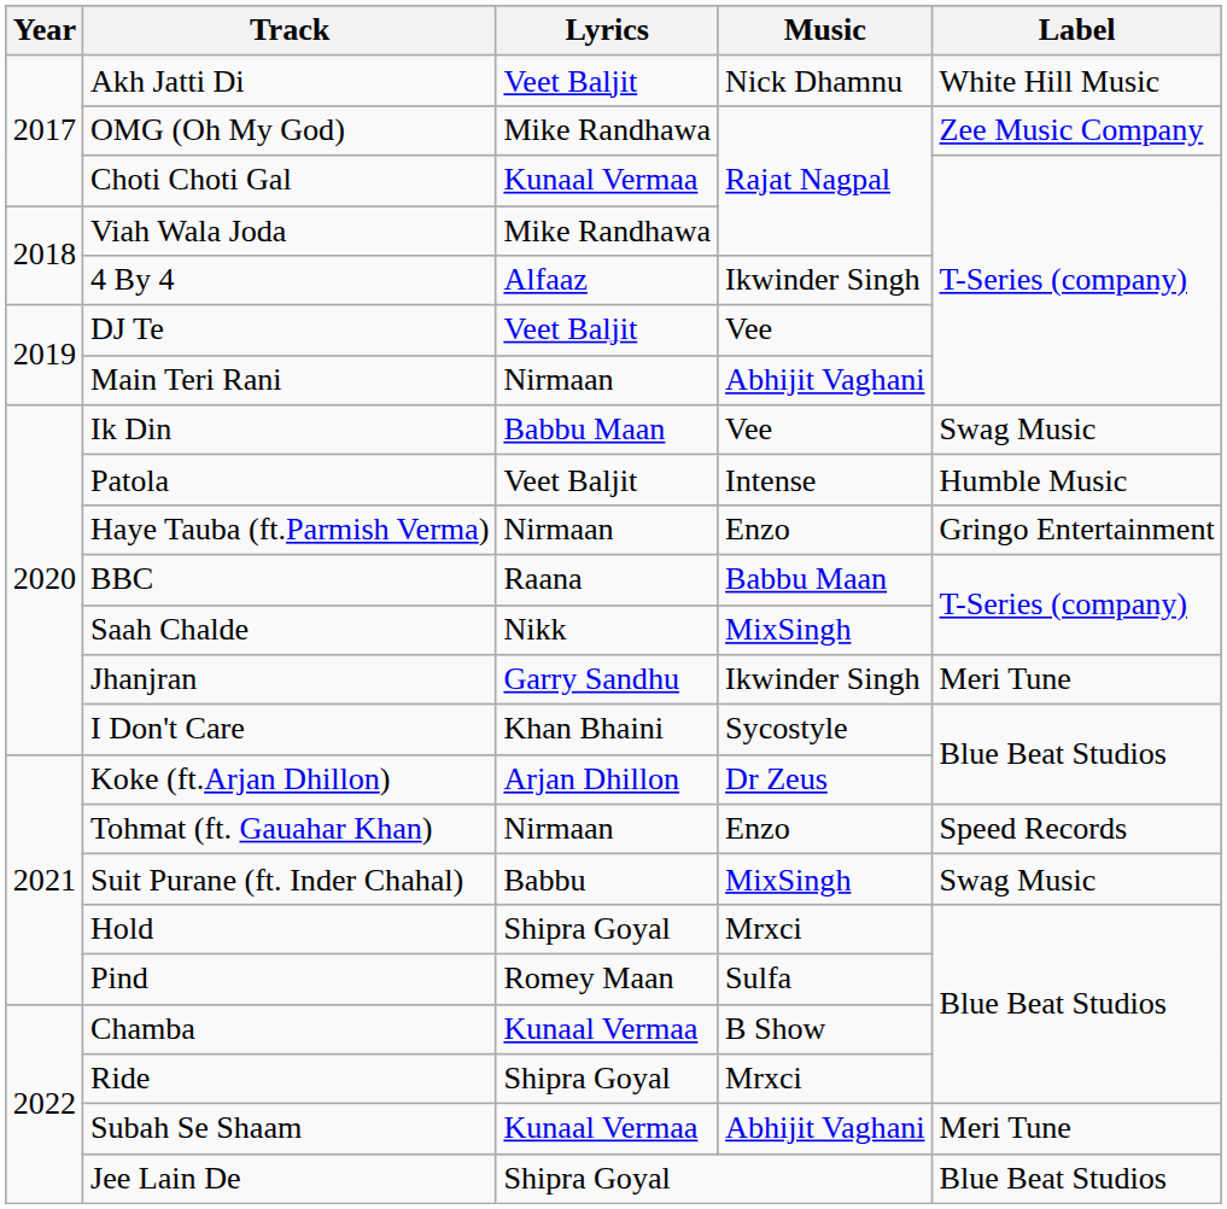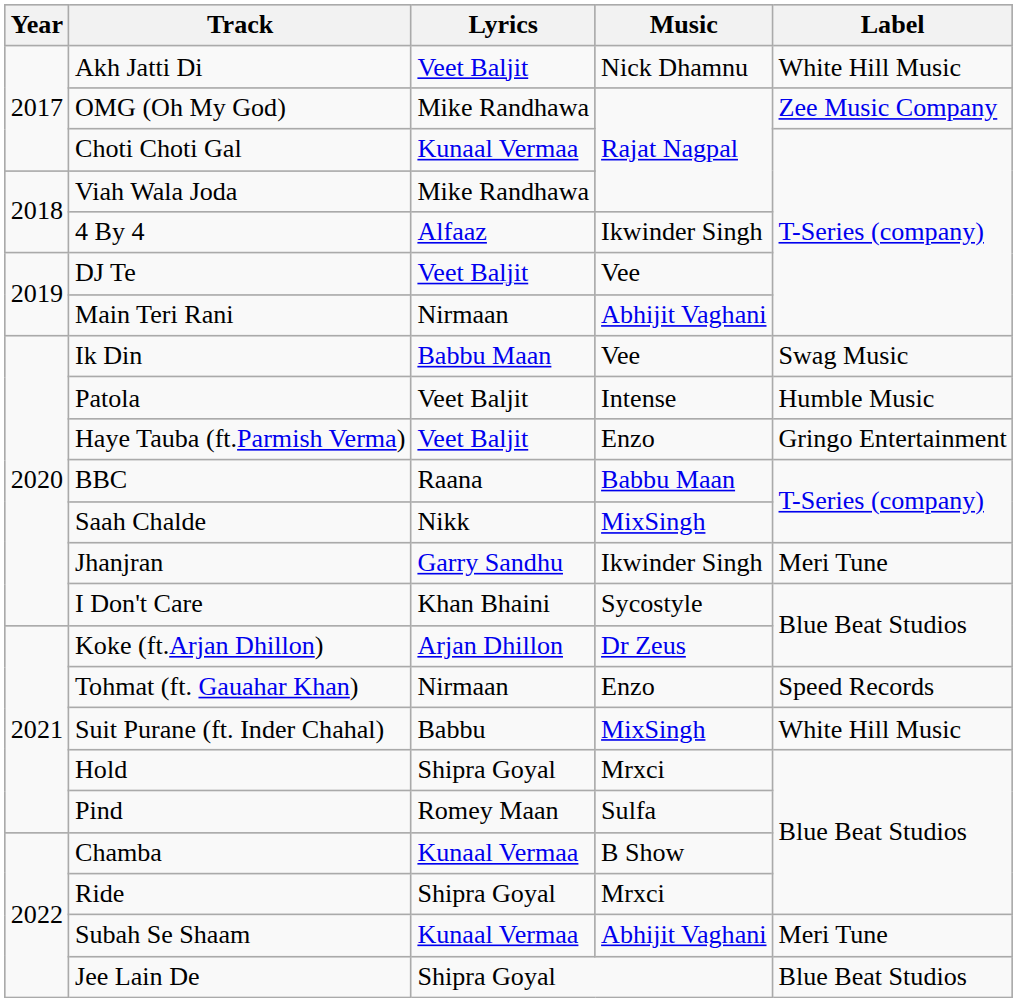Haye Tauba (ft.Parmish Verma) | Lyrics: Nirmaan -> Veet Baljit
Suit Purane (ft. Inder Chahal) | Label: Swag Music -> White Hill Music
